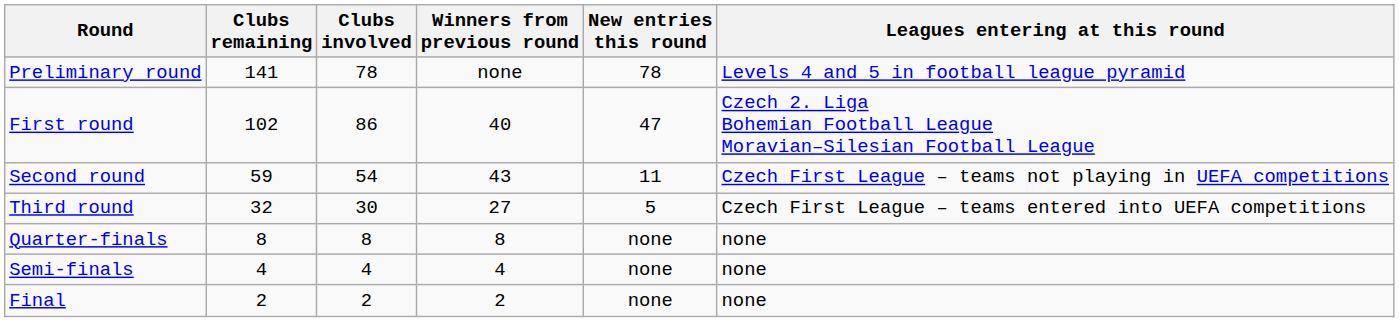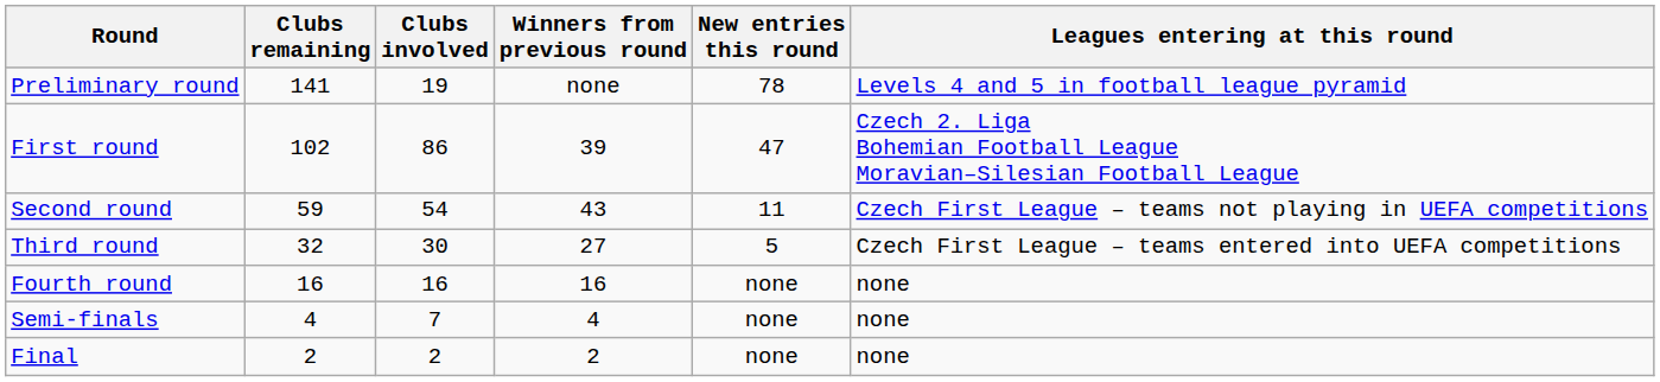Preliminary round | Clubs involved: 78 -> 19
First round | Winners from previous round: 40 -> 39
+ row: Fourth round | 16 | 16 | 16 | none | none
- row: Quarter-finals | 8 | 8 | 8 | none | none
Semi-finals | Clubs involved: 4 -> 7
